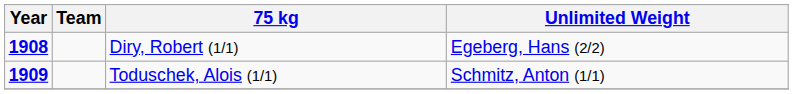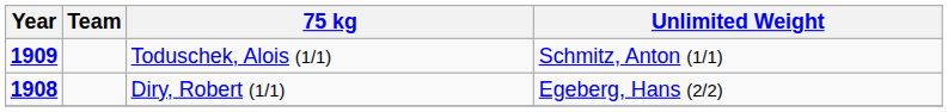rows swapped: Diry, Robert (1/1) <-> Toduschek, Alois (1/1)
